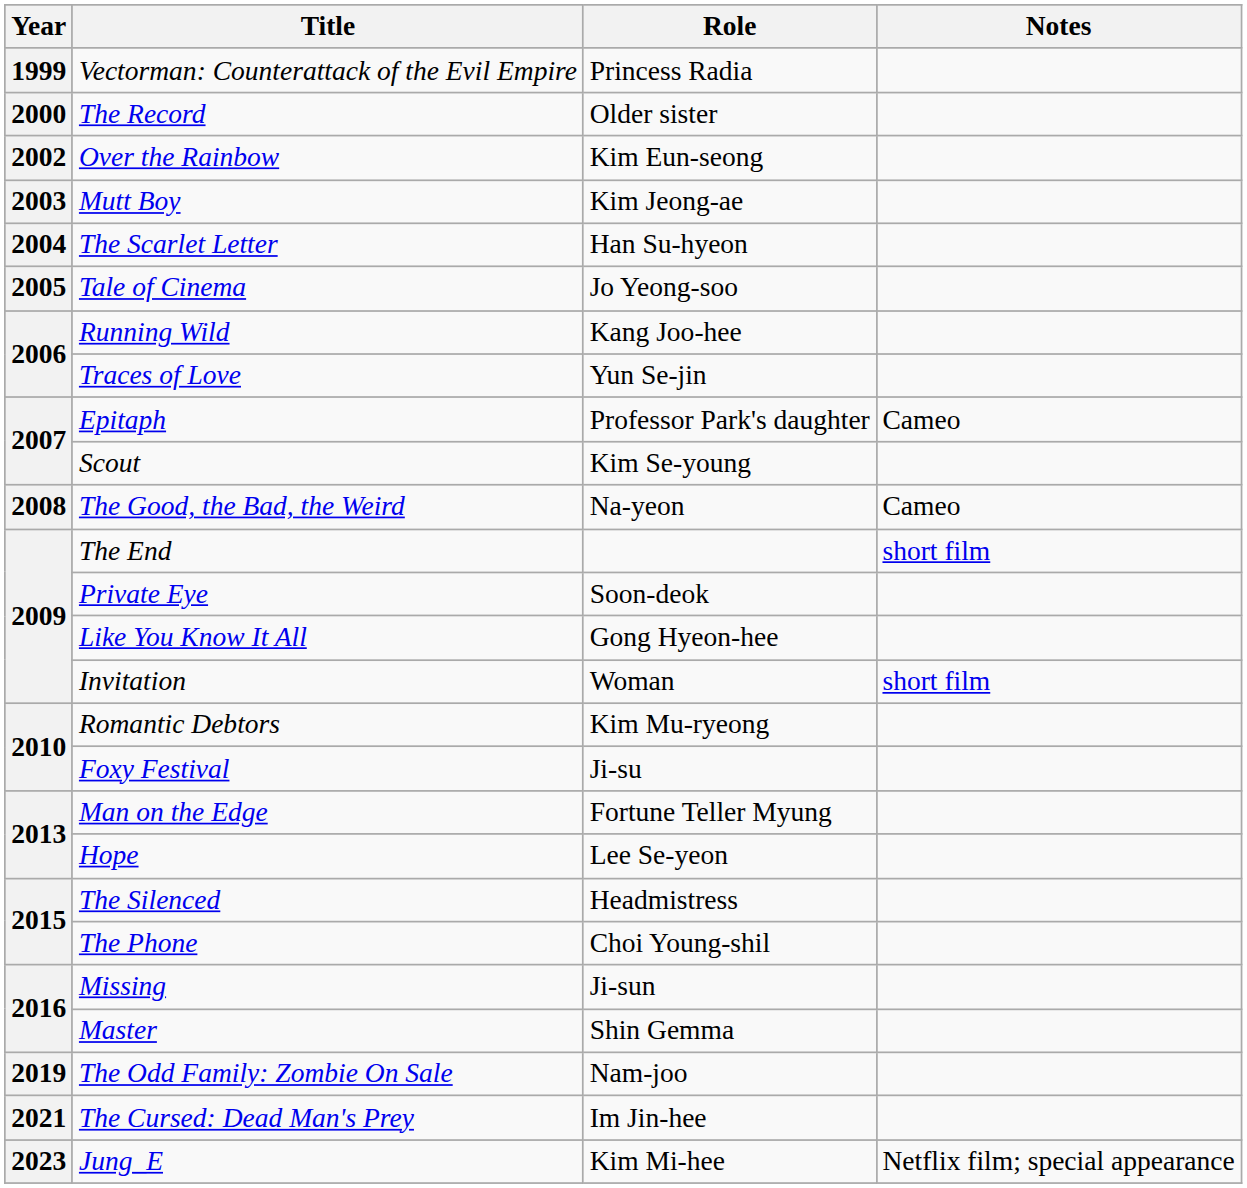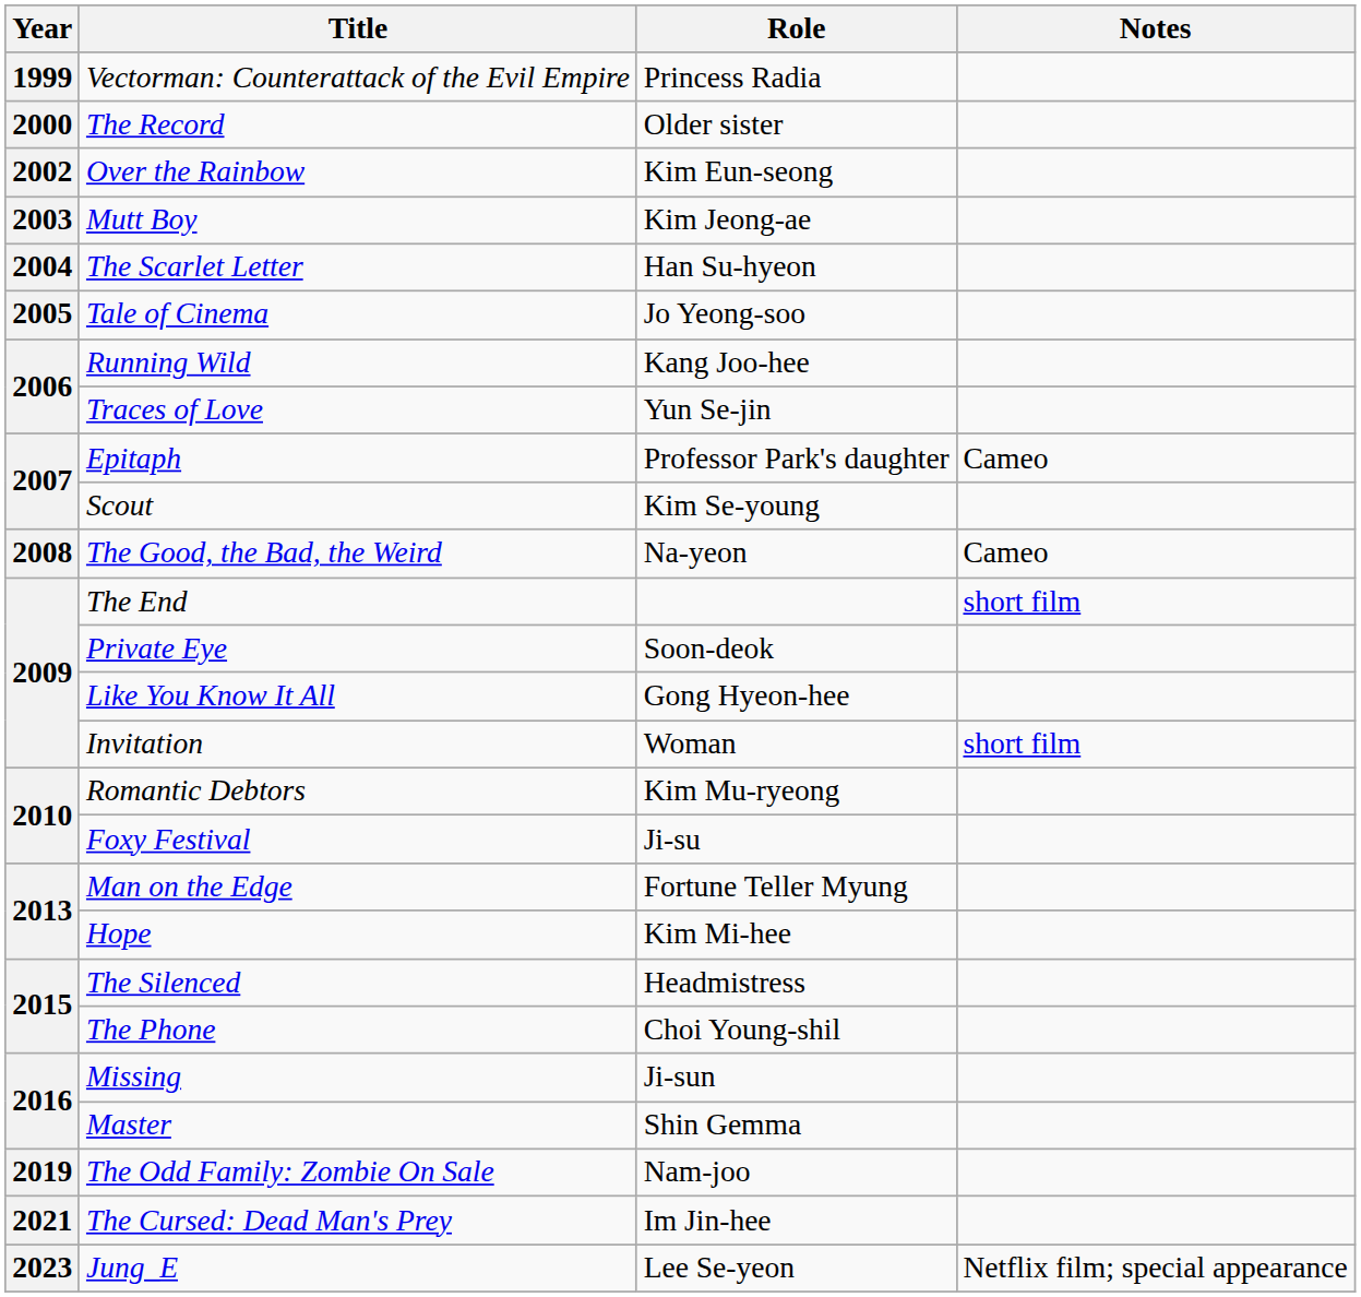Hope | Role: Lee Se-yeon -> Kim Mi-hee
Jung_E | Role: Kim Mi-hee -> Lee Se-yeon
